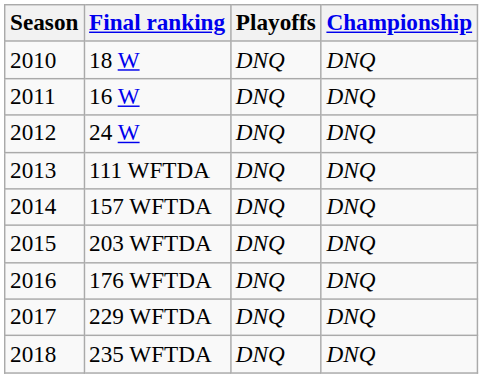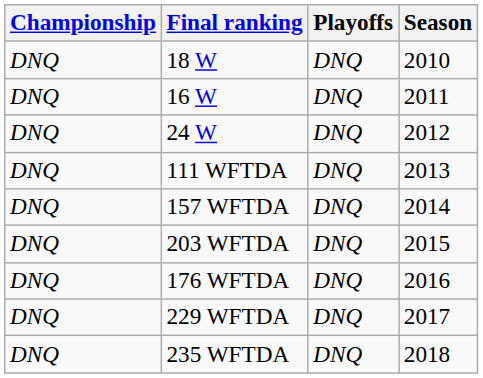columns swapped: Season <-> Championship
